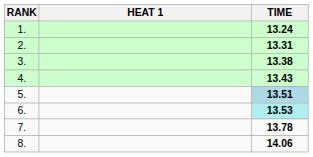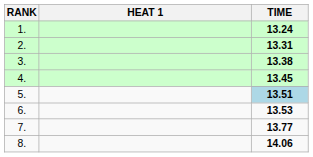4. | TIME: 13.43 -> 13.45
6. | TIME: paleturquoise background -> no background
7. | TIME: 13.78 -> 13.77
